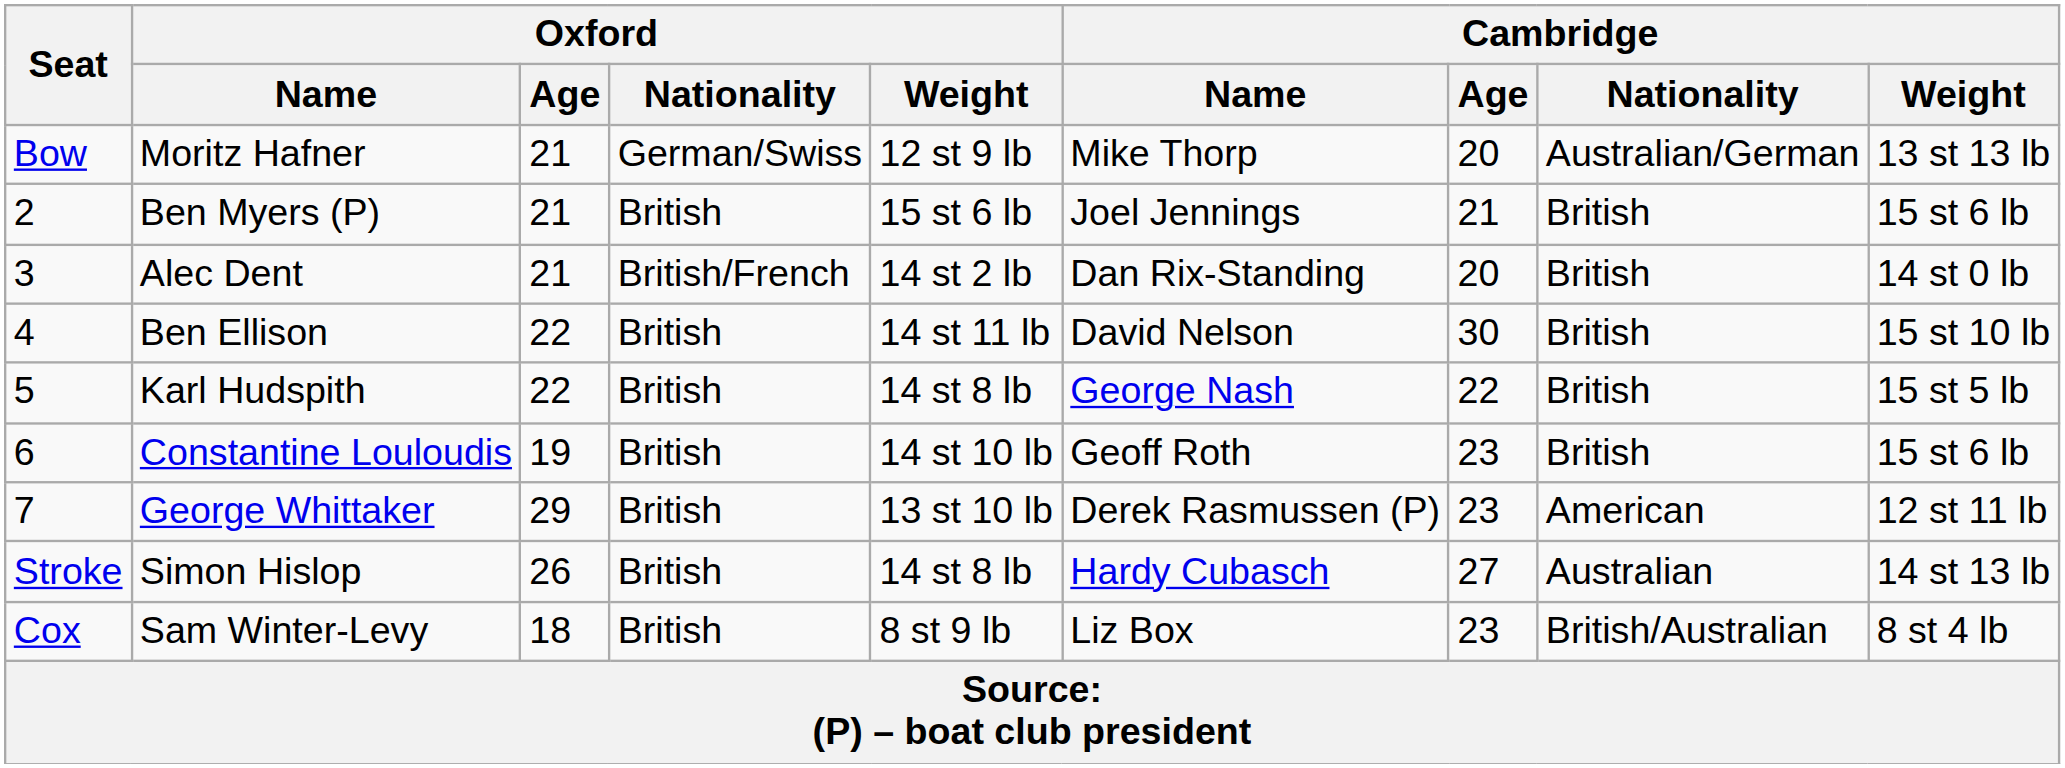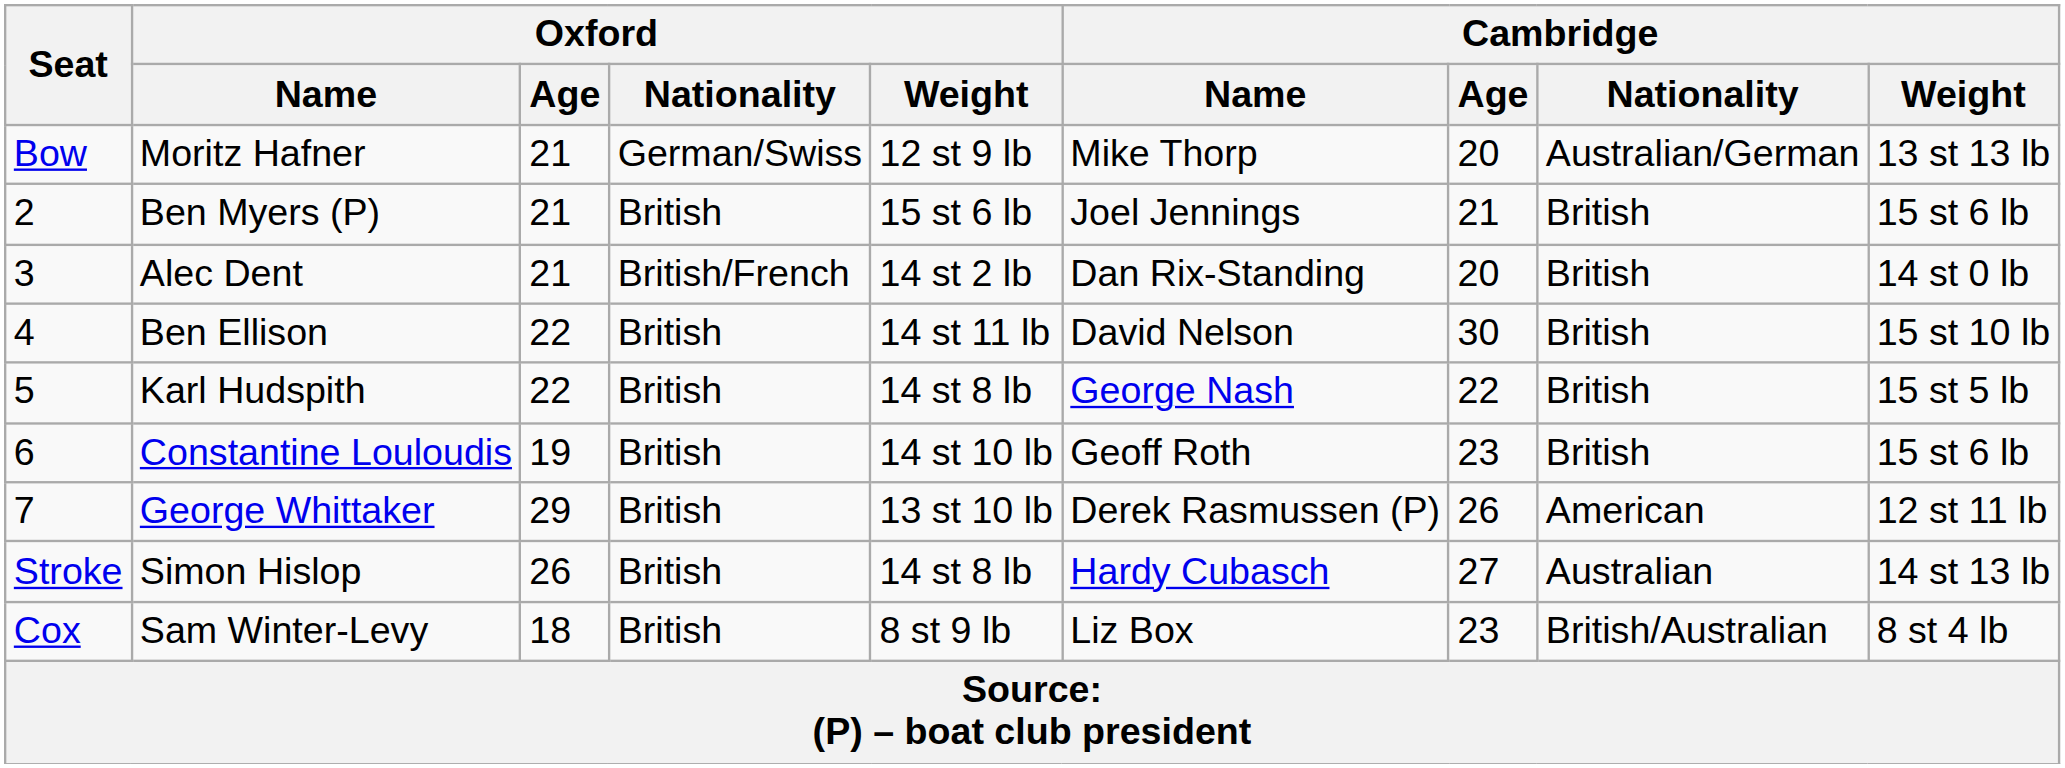George Whittaker | Cambridge / Age: 23 -> 26
